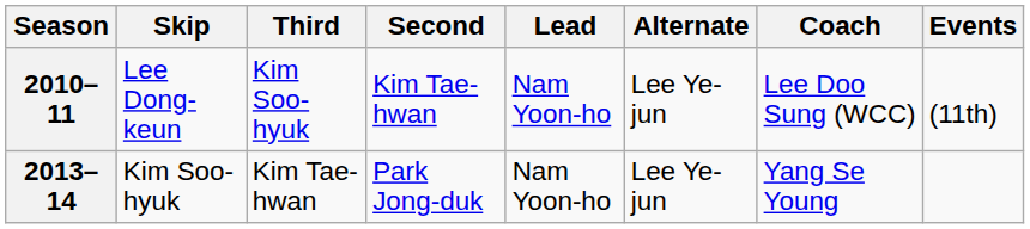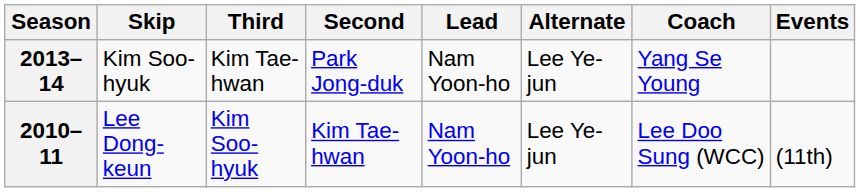rows swapped: 2010–11 <-> 2013–14
